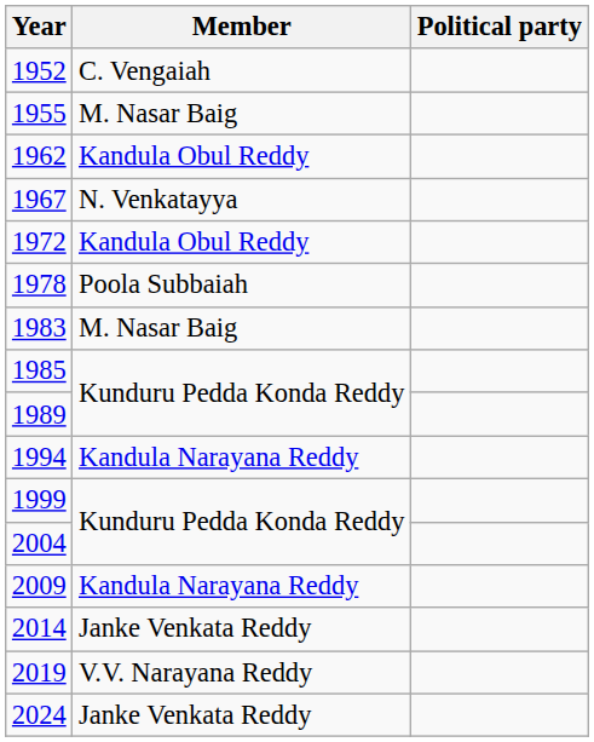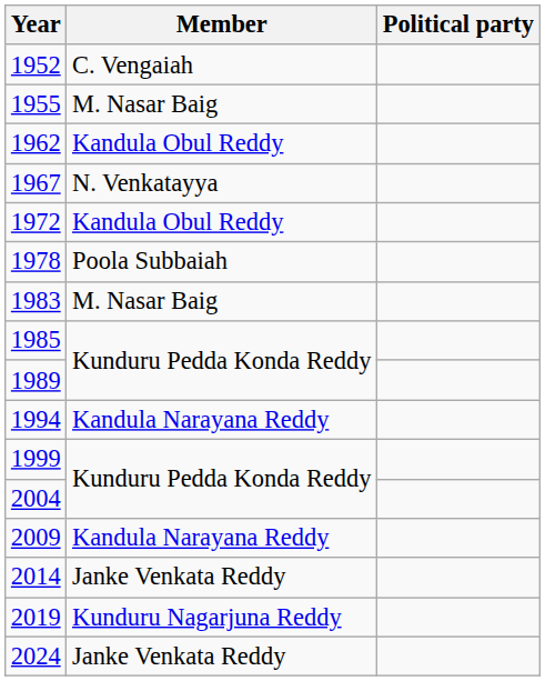2019 | Member: V.V. Narayana Reddy -> Kunduru Nagarjuna Reddy
